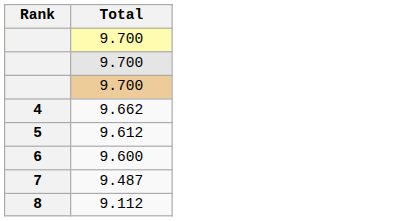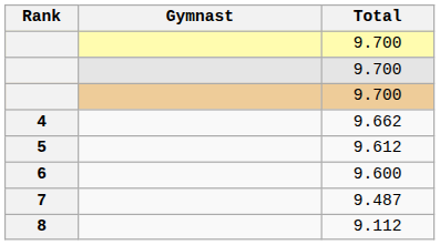+ column: Gymnast
